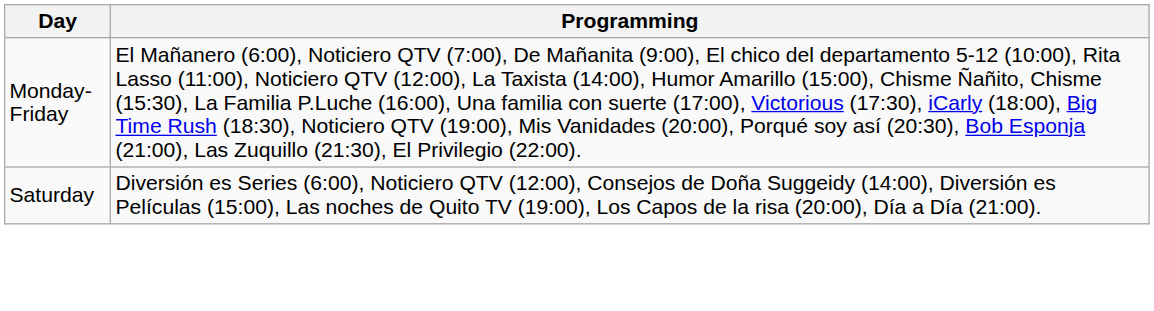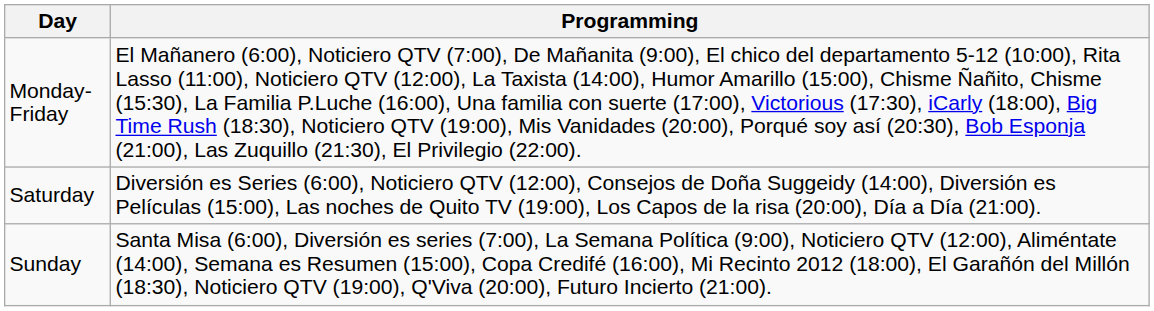+ row: Sunday | Santa Misa (6:00), Diversión es series (7:00), La Semana Política (9:00), Noticiero QTV (12:00), Aliméntate (14:00), Semana es Resumen (15:00), Copa Credifé (16:00), Mi Recinto 2012 (18:00), El Garañón del Millón (18:30), Noticiero QTV (19:00), Q'Viva (20:00), Futuro Incierto (21:00).
